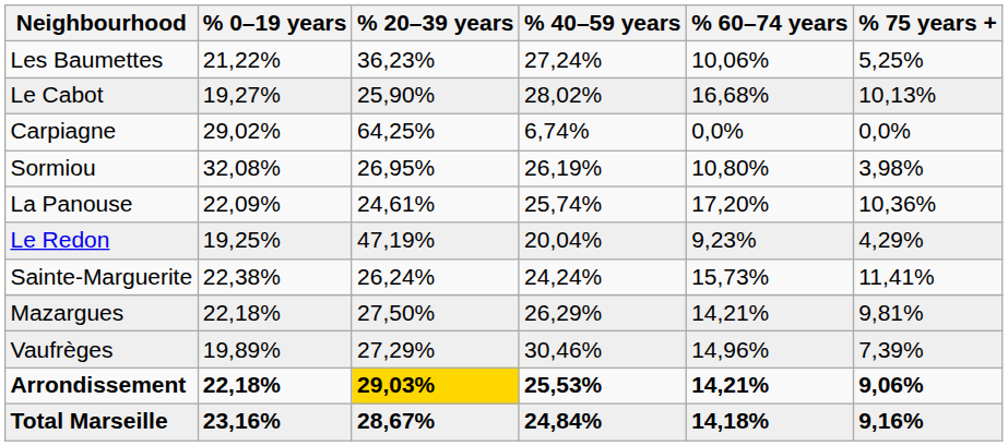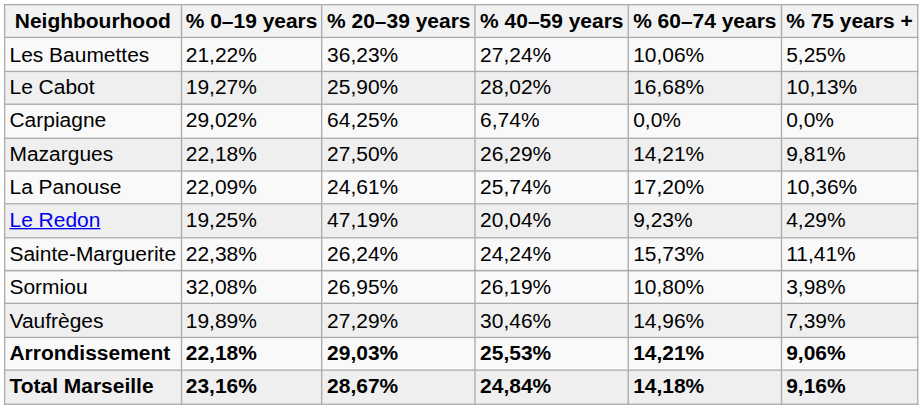rows swapped: Mazargues <-> Sormiou
Arrondissement | % 20–39 years: gold background -> no background
